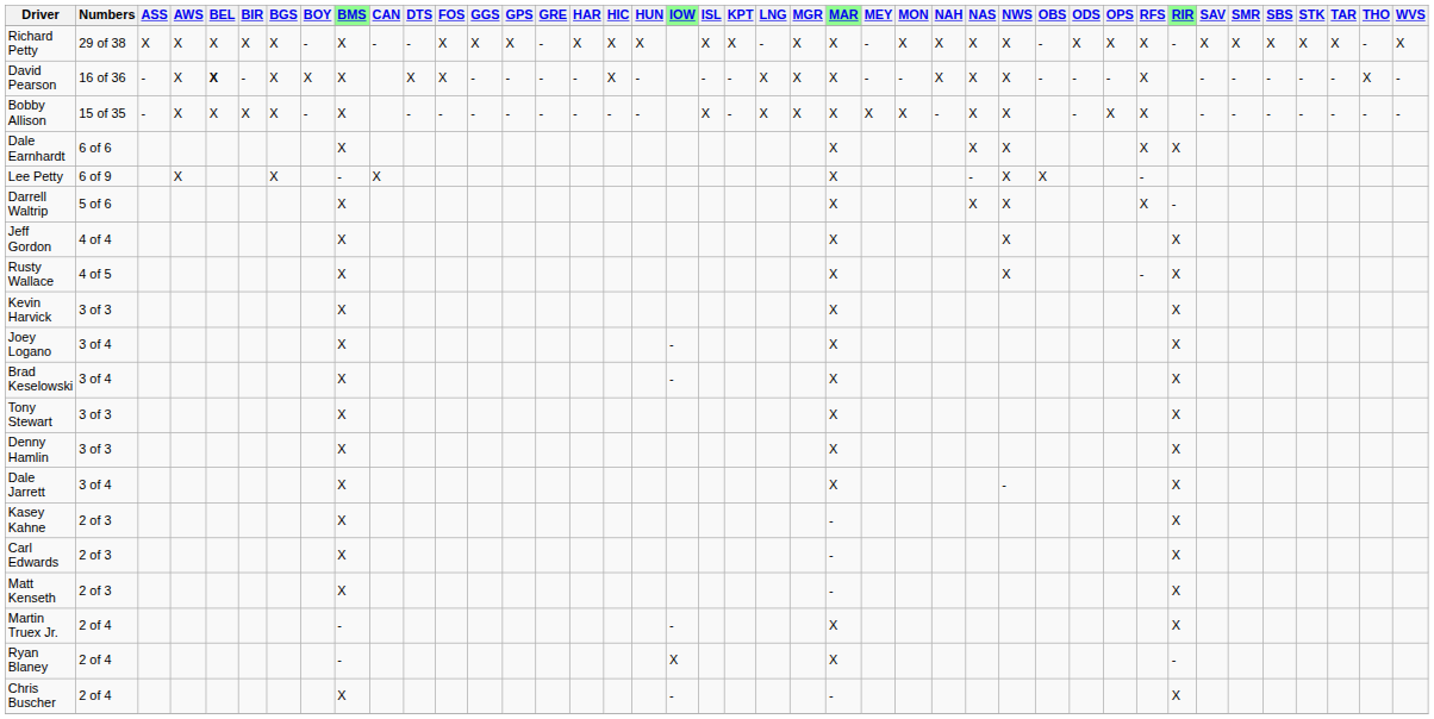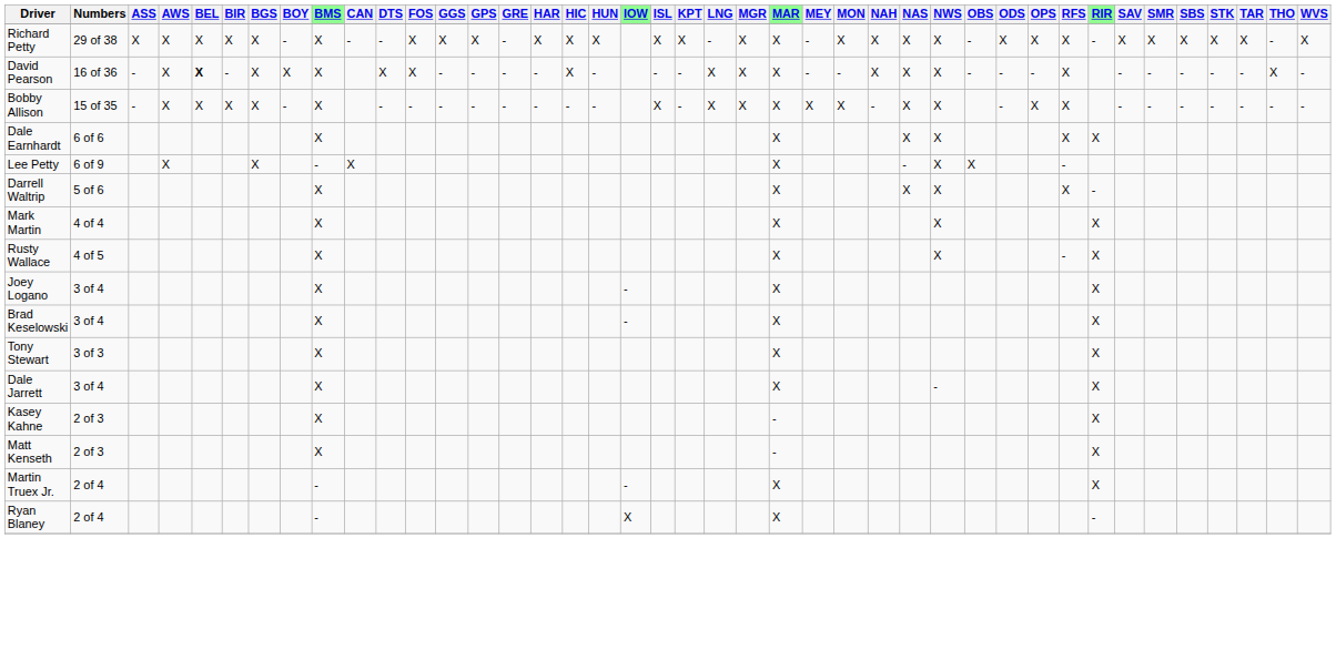+ row: Mark Martin | 4 of 4 | X | X | X | X
- row: Jeff Gordon | 4 of 4 | X | X | X | X
- row: Kevin Harvick | 3 of 3 | X | X | X
- row: Denny Hamlin | 3 of 3 | X | X | X
- row: Carl Edwards | 2 of 3 | X | - | X
- row: Chris Buscher | 2 of 4 | X | - | - | X
